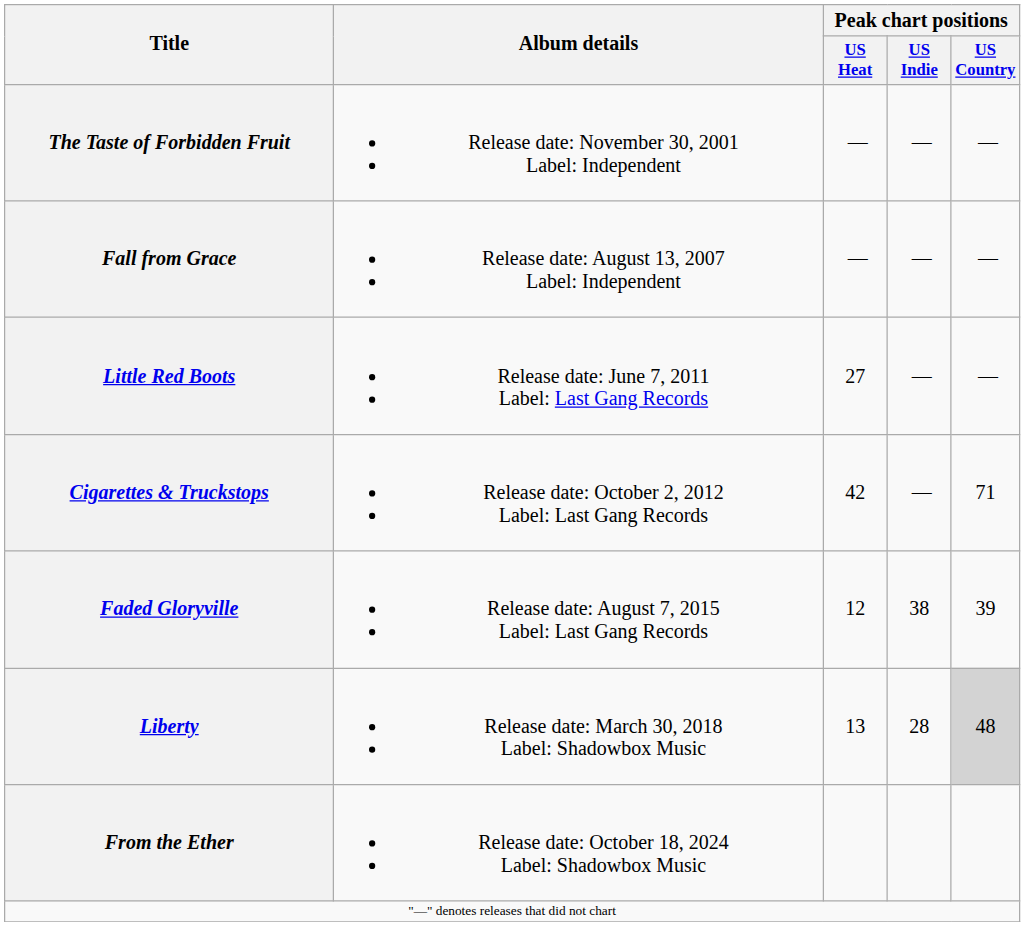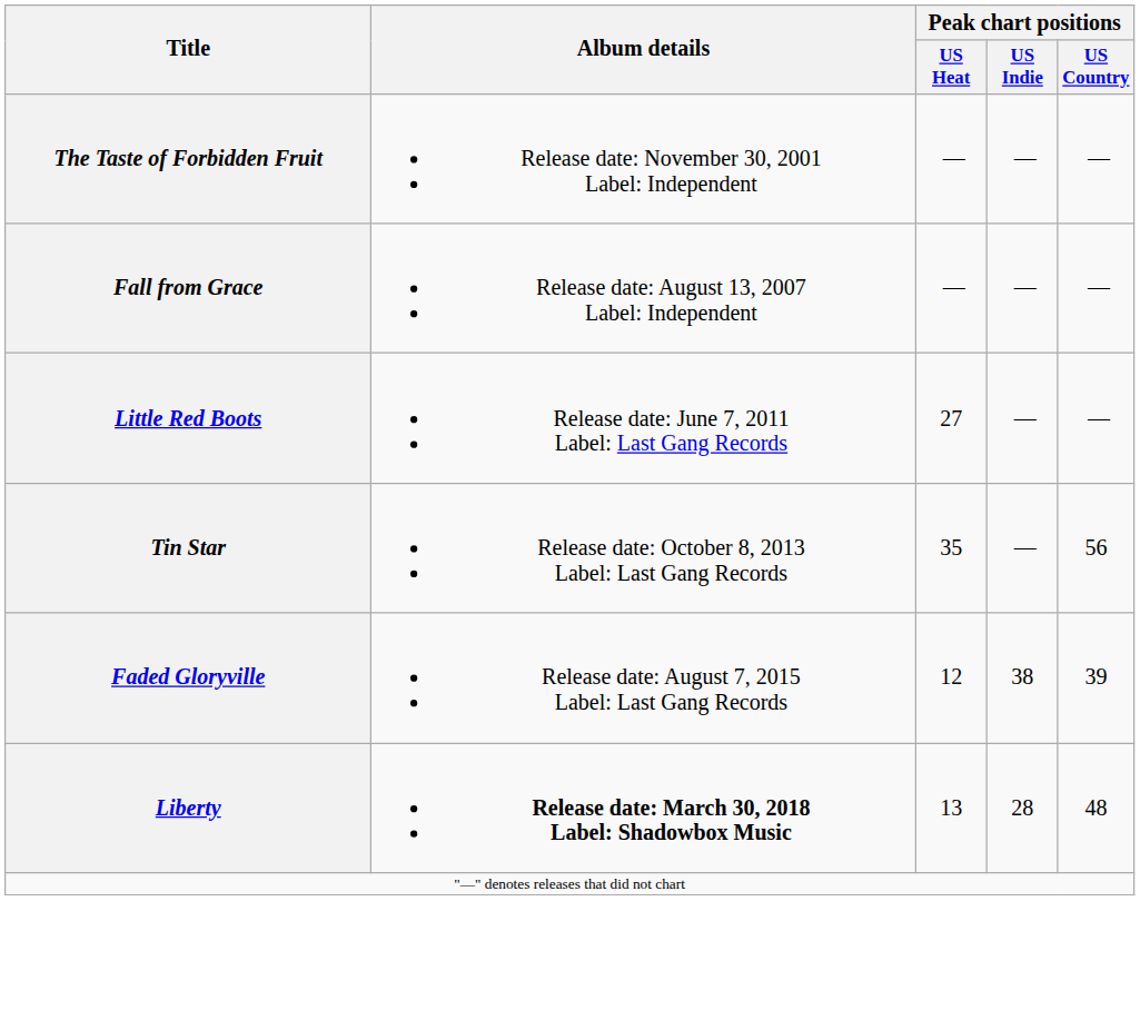- row: Cigarettes & Truckstops | Release date: October 2, 2012 Label: Last Gang Records | 42 | — | 71
+ row: Tin Star | Release date: October 8, 2013 Label: Last Gang Records | 35 | — | 56
Liberty | Album details: normal -> bold
Liberty | Peak chart positions / US Country: lightgrey background -> no background
- row: From the Ether | Release date: October 18, 2024 Label: Shadowbox Music
